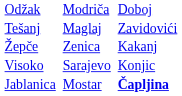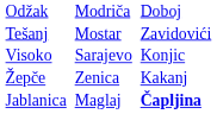Tešanj | column 3: Maglaj -> Mostar
rows swapped: Žepče <-> Visoko
Jablanica | column 3: Mostar -> Maglaj
